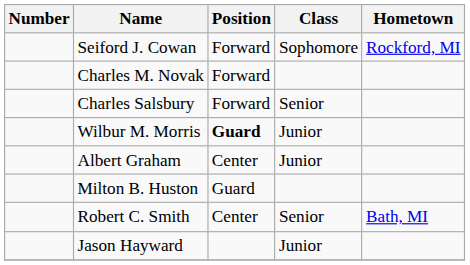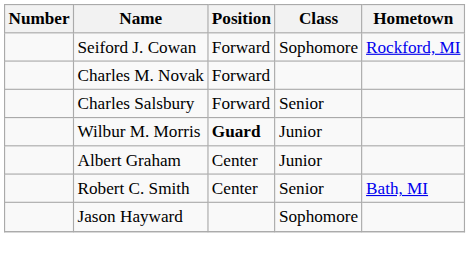- row: Milton B. Huston | Guard
Jason Hayward | Class: Junior -> Sophomore
